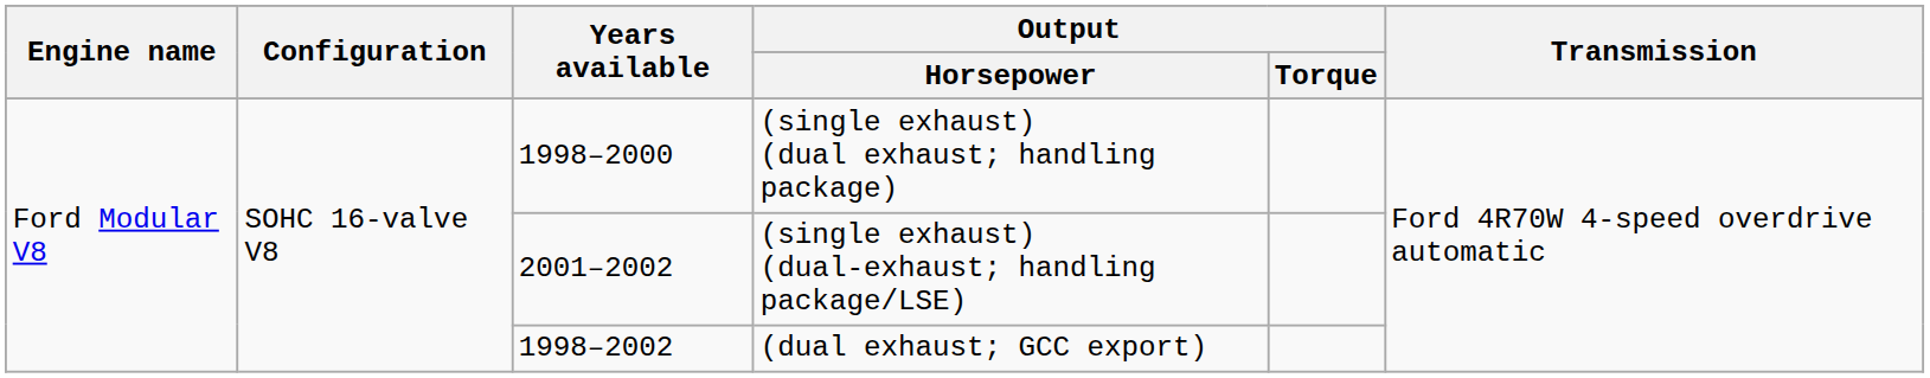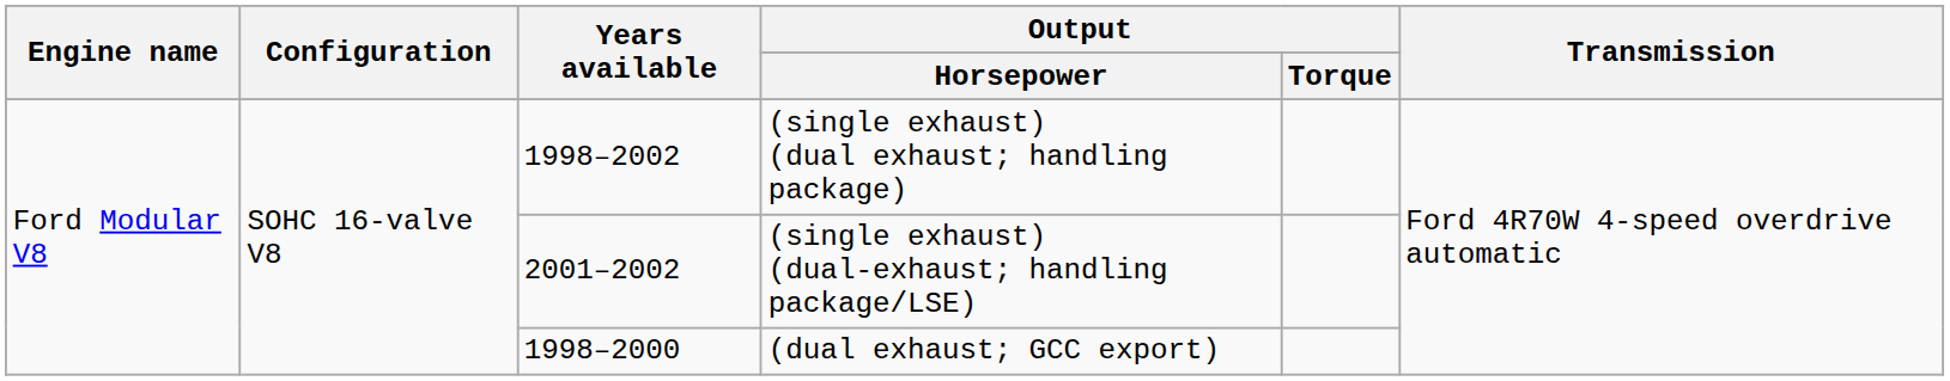(single exhaust) (dual exhaust; handling package) | Years available: 1998–2000 -> 1998–2002
(dual exhaust; GCC export) | Years available: 1998–2002 -> 1998–2000
